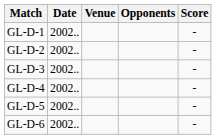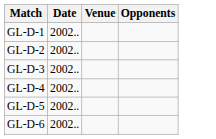- column: Score | - | - | - | - | - | -
